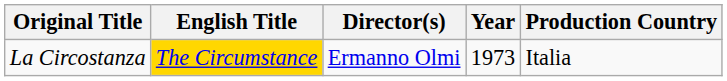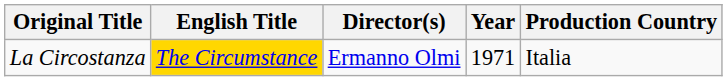La Circostanza | Year: 1973 -> 1971
